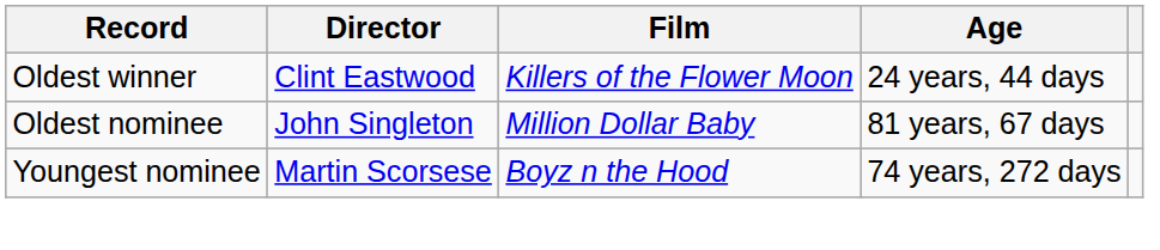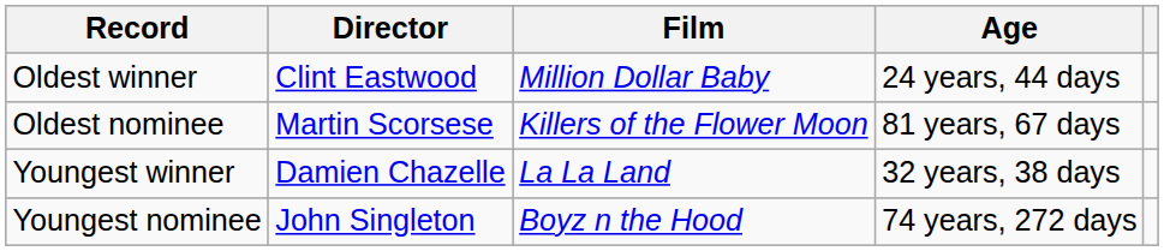Oldest winner | Film: Killers of the Flower Moon -> Million Dollar Baby
Oldest nominee | Director: John Singleton -> Martin Scorsese
Oldest nominee | Film: Million Dollar Baby -> Killers of the Flower Moon
+ row: Youngest winner | Damien Chazelle | La La Land | 32 years, 38 days
Youngest nominee | Director: Martin Scorsese -> John Singleton
